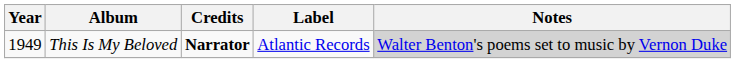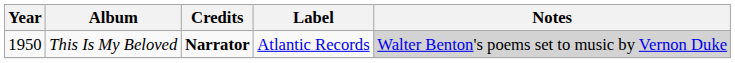This Is My Beloved | Year: 1949 -> 1950
